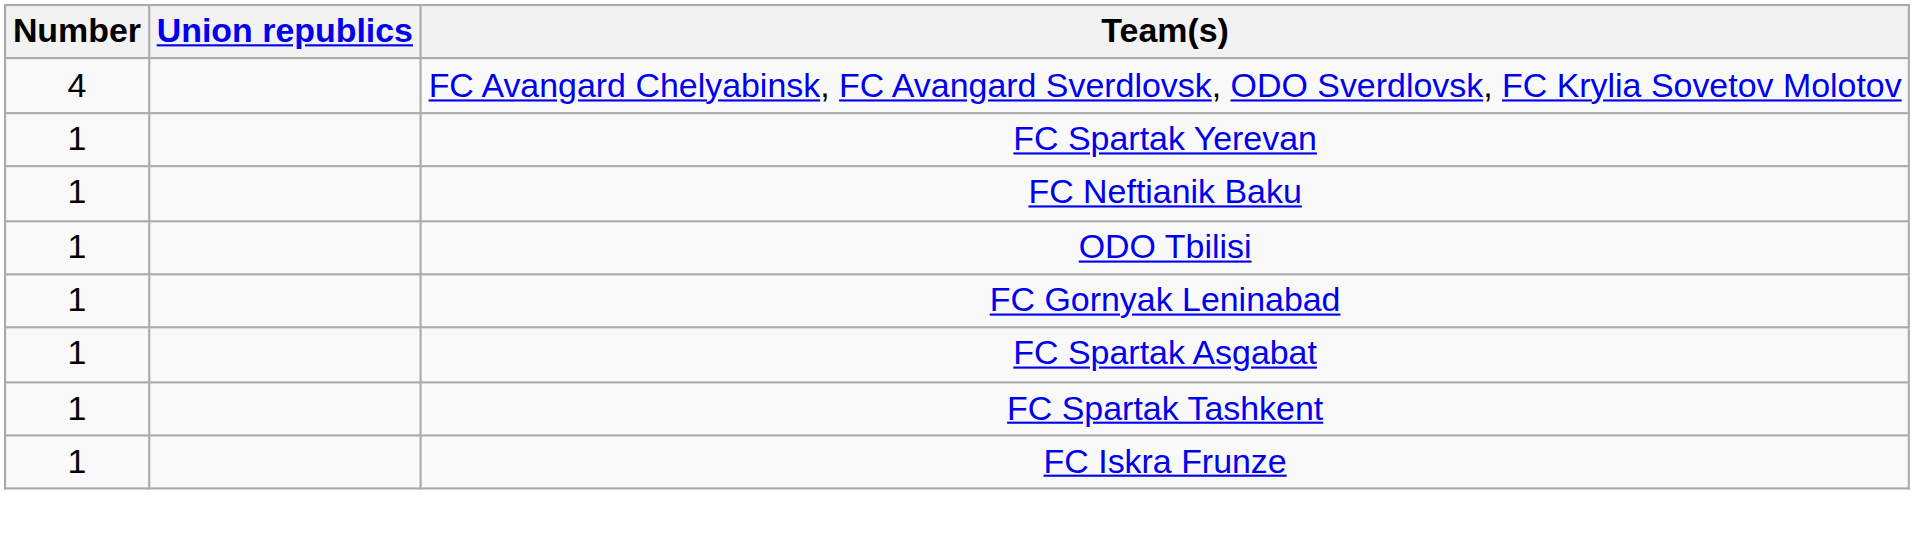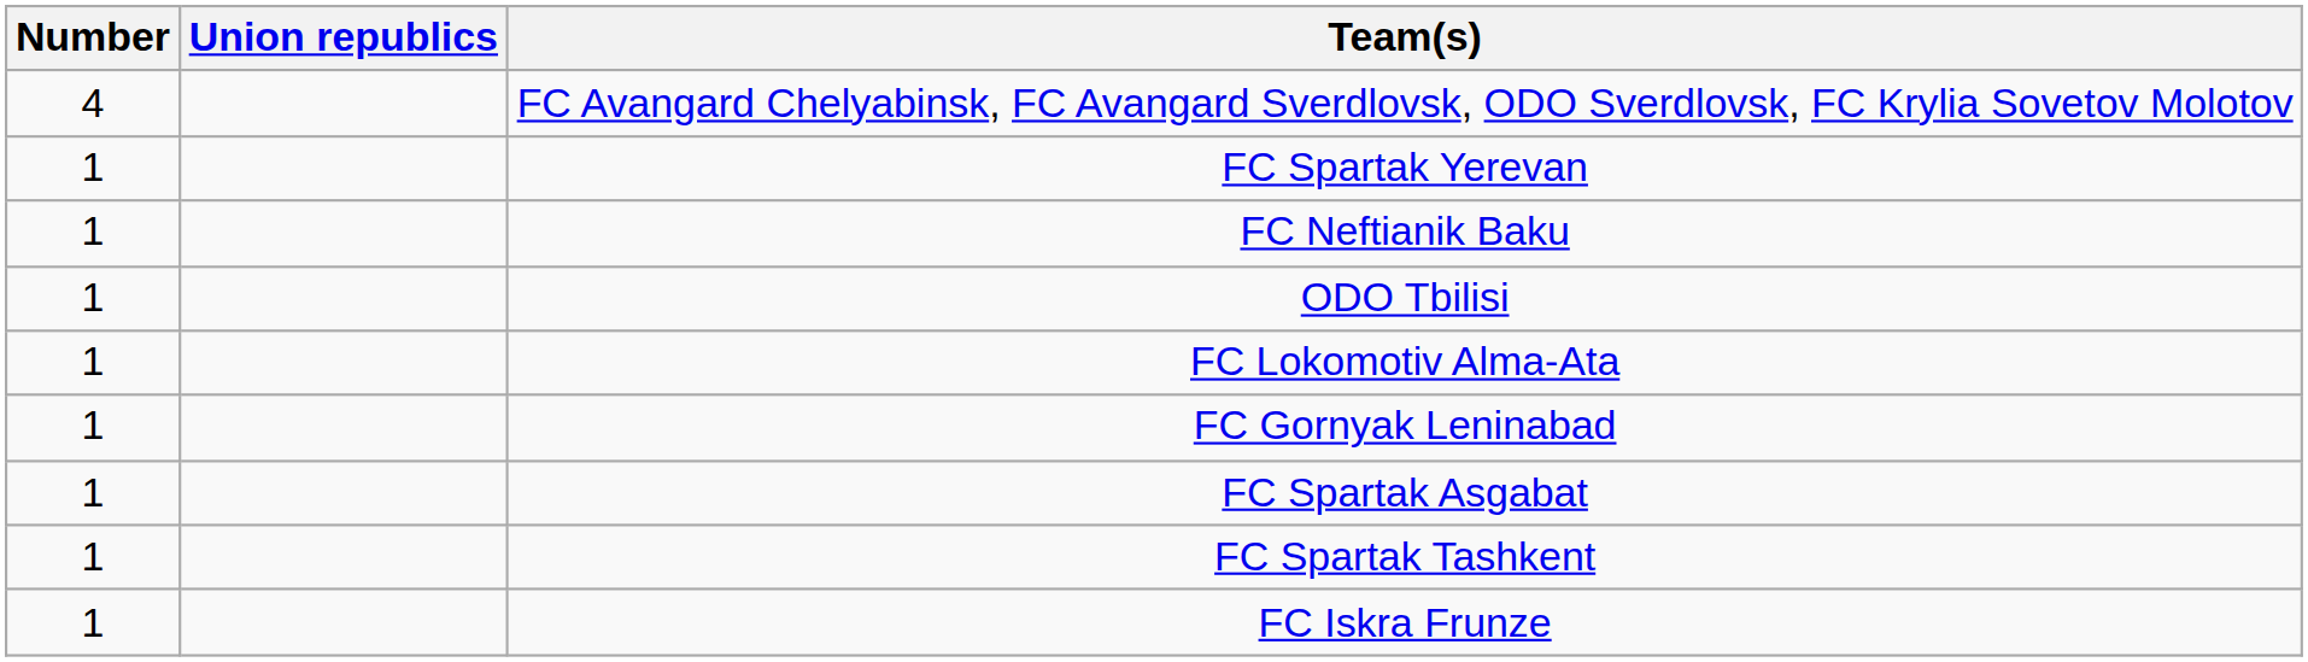+ row: 1 | FC Lokomotiv Alma-Ata
